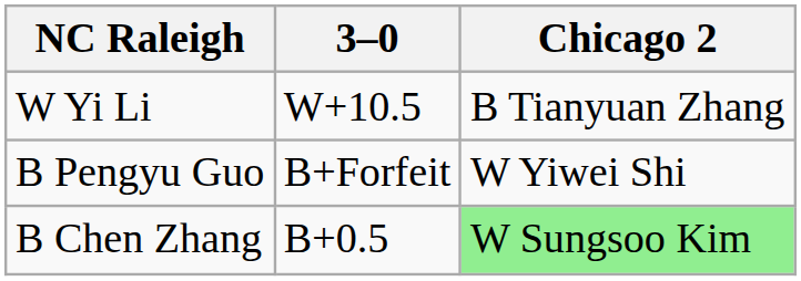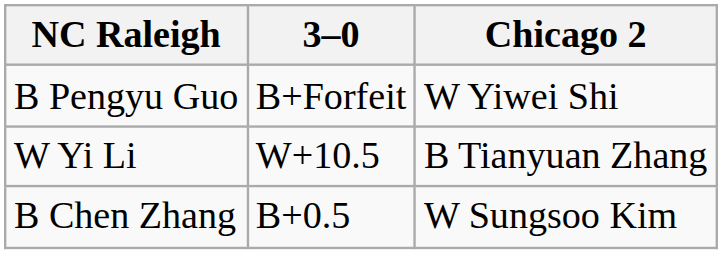rows swapped: B Pengyu Guo <-> W Yi Li
B Chen Zhang | Chicago 2: lightgreen background -> no background
